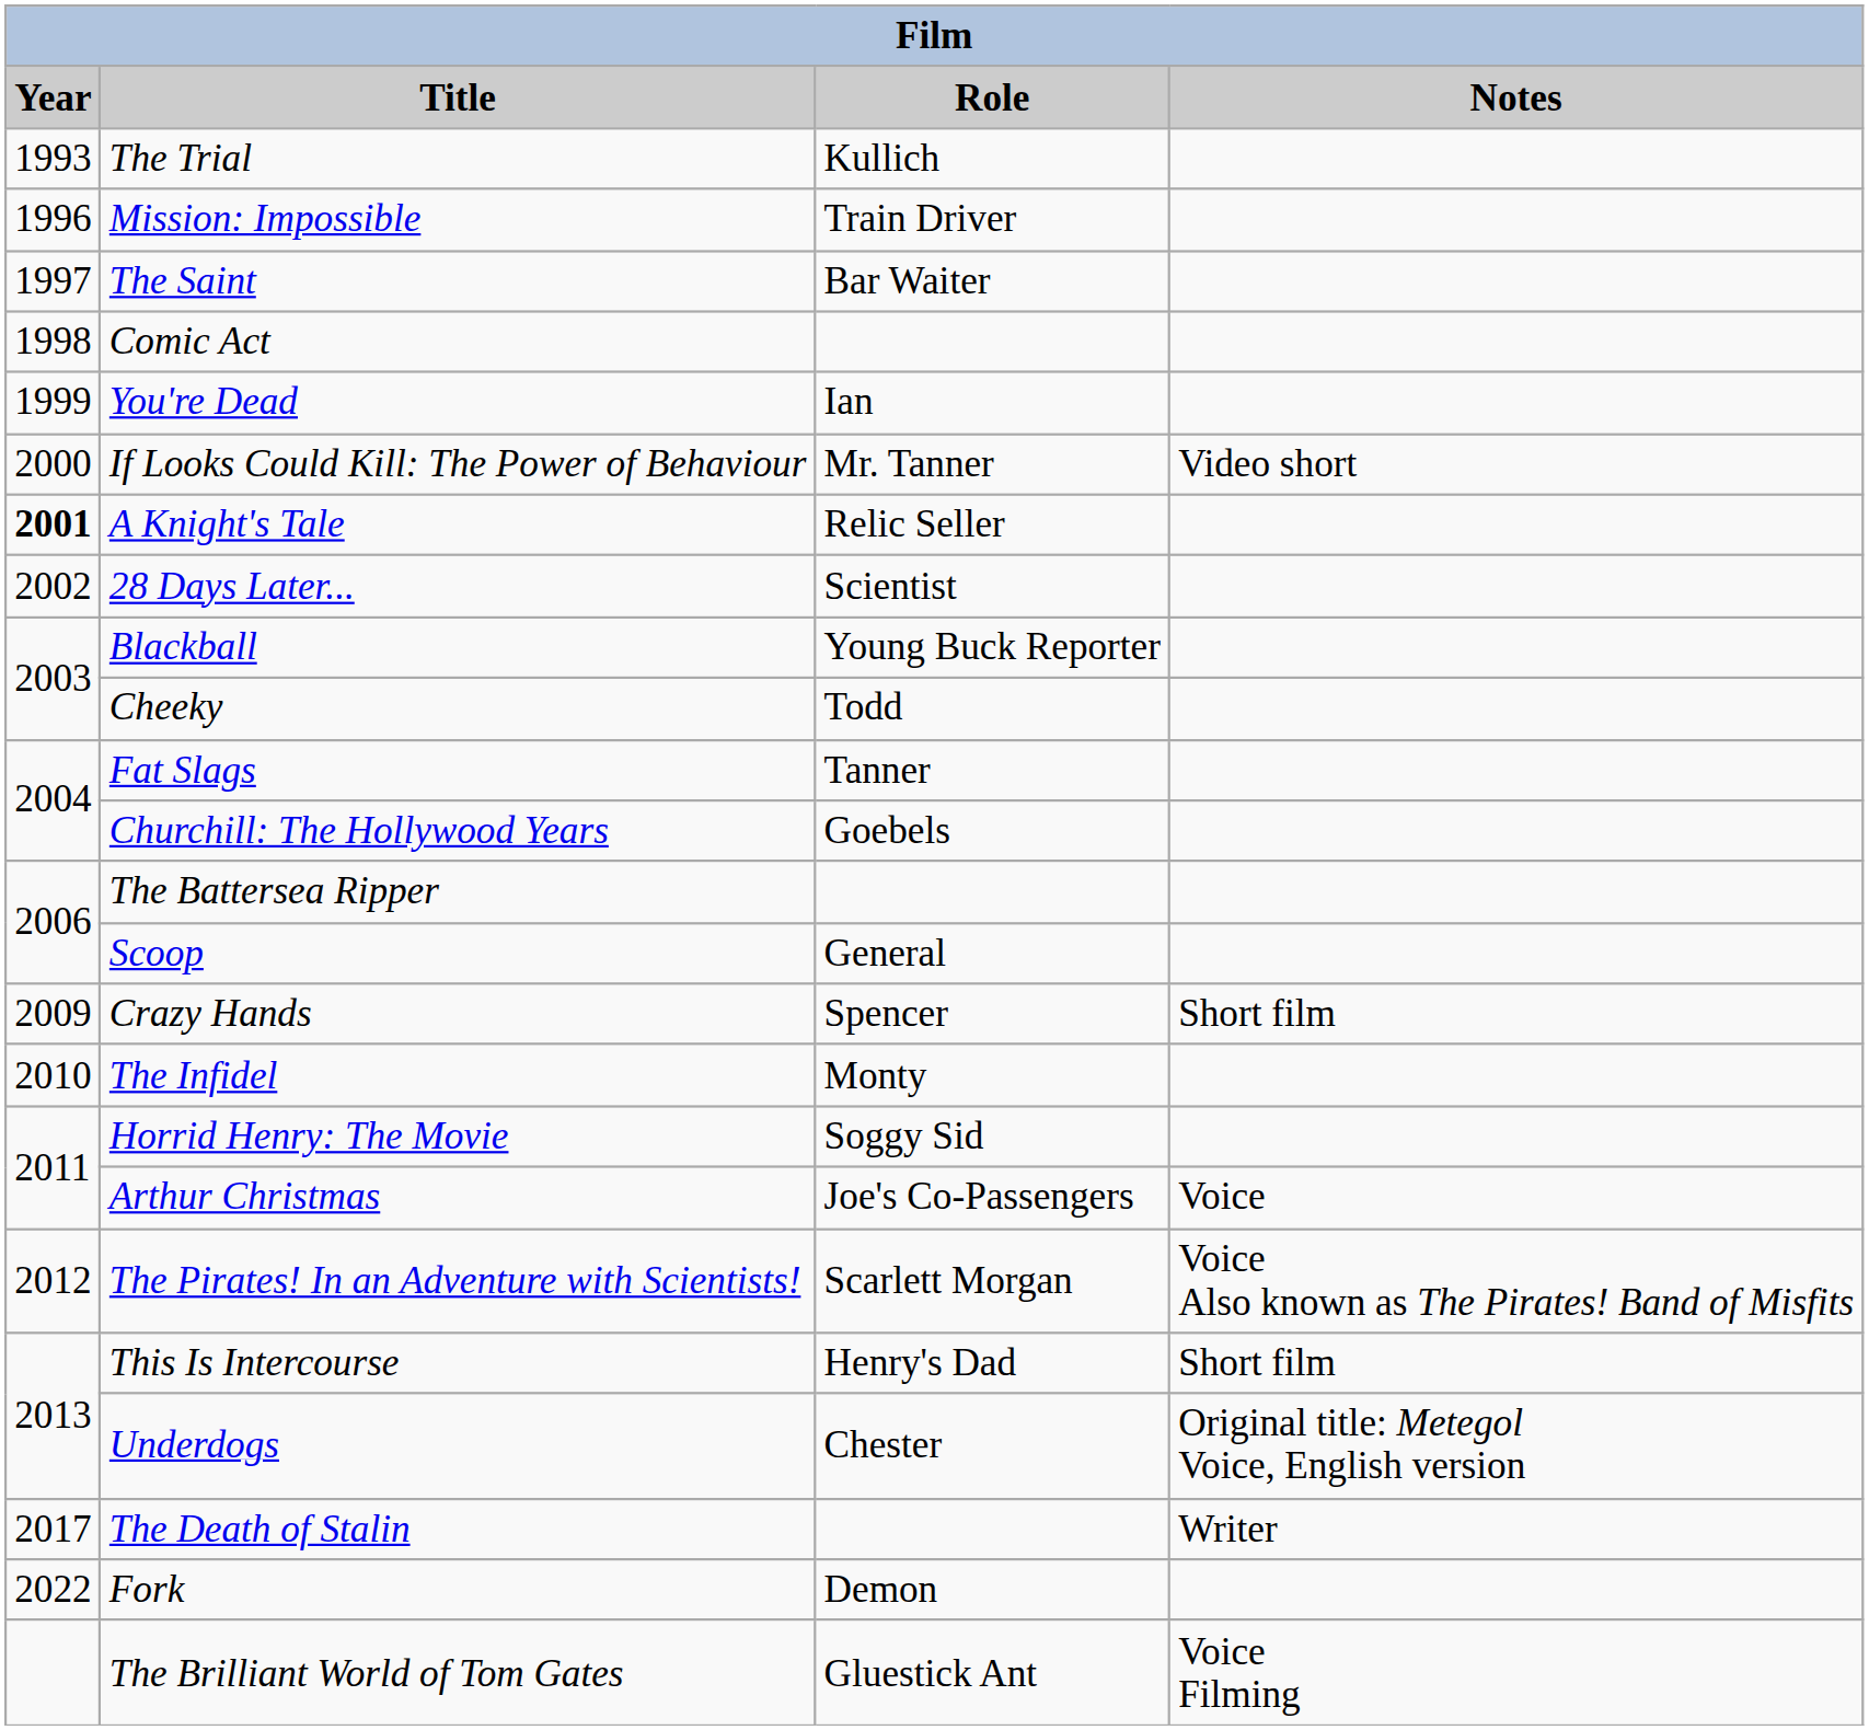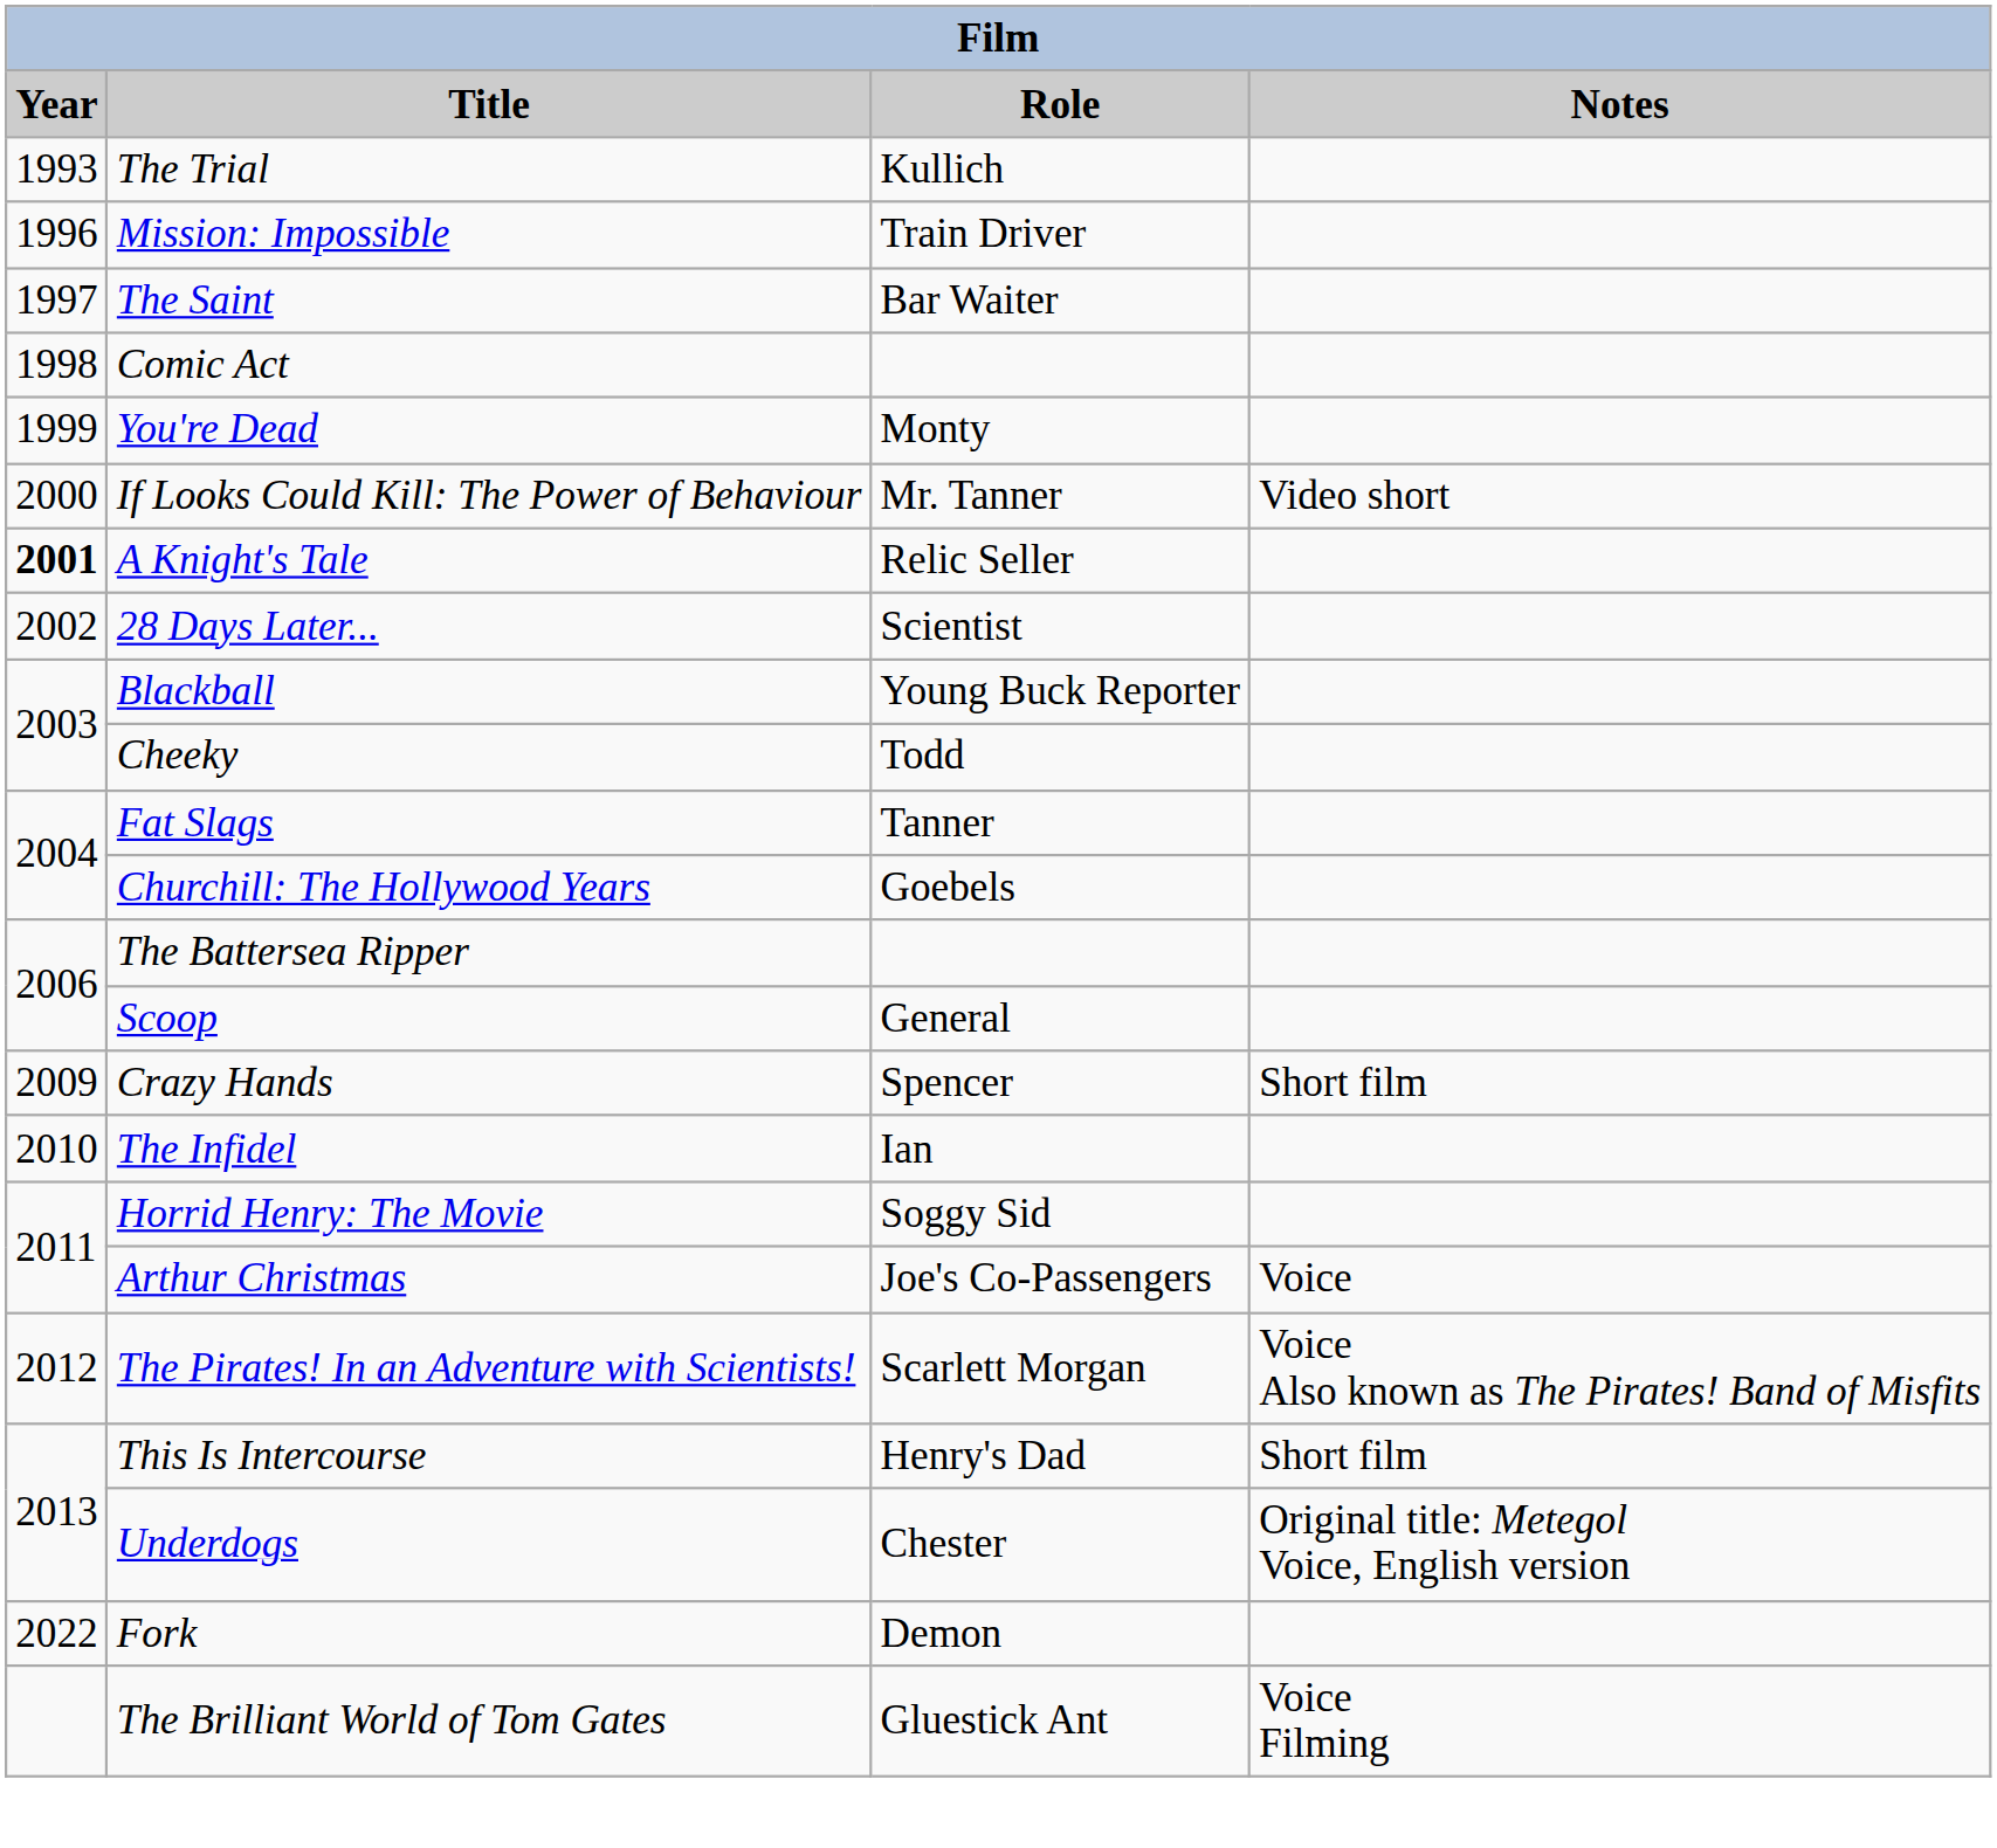You're Dead | Role: Ian -> Monty
The Infidel | Role: Monty -> Ian
- row: 2017 | The Death of Stalin | Writer
